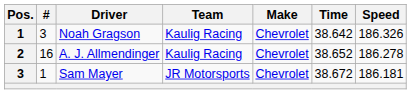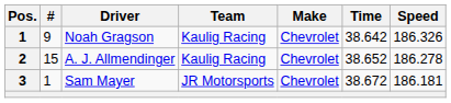Noah Gragson | #: 3 -> 9
A. J. Allmendinger | #: 16 -> 15
